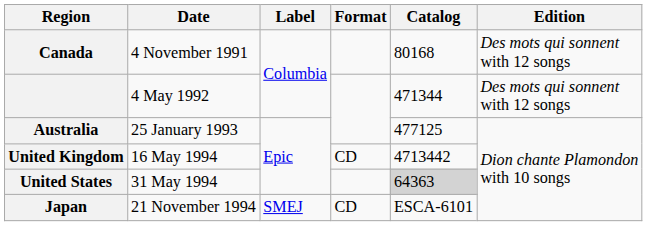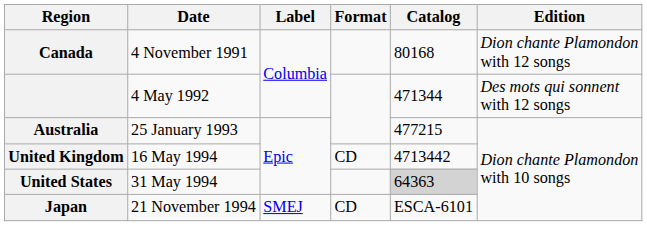Canada | Edition: Des mots qui sonnent with 12 songs -> Dion chante Plamondon with 12 songs
Australia | Catalog: 477125 -> 477215
